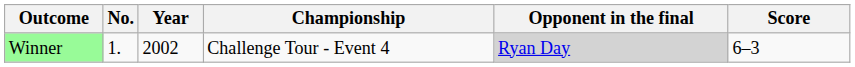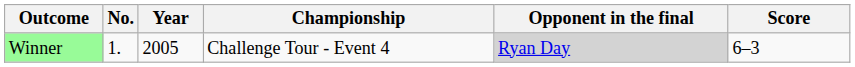Winner | Year: 2002 -> 2005
